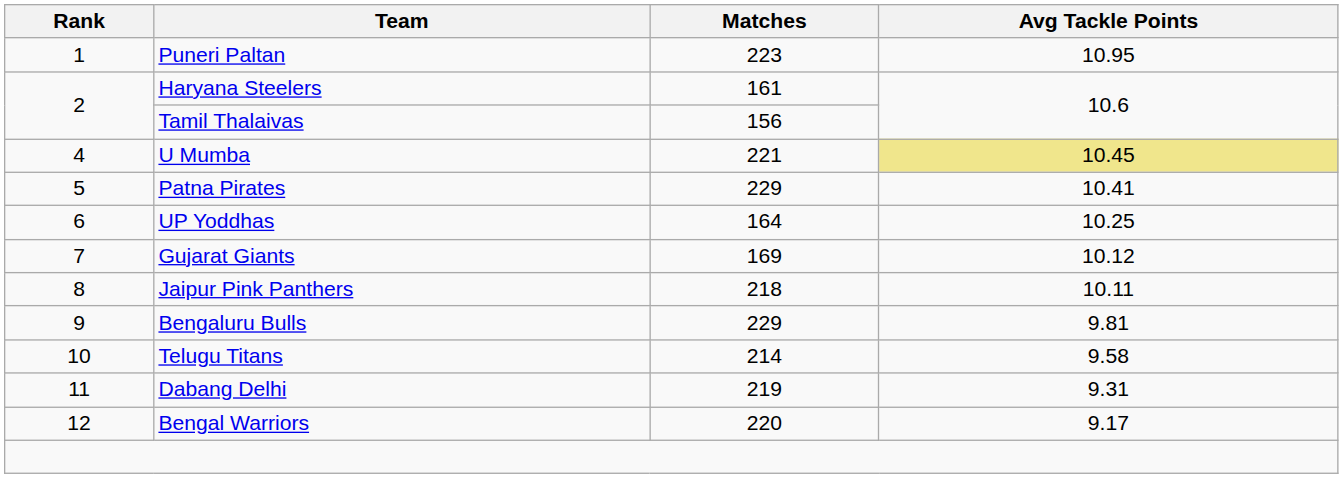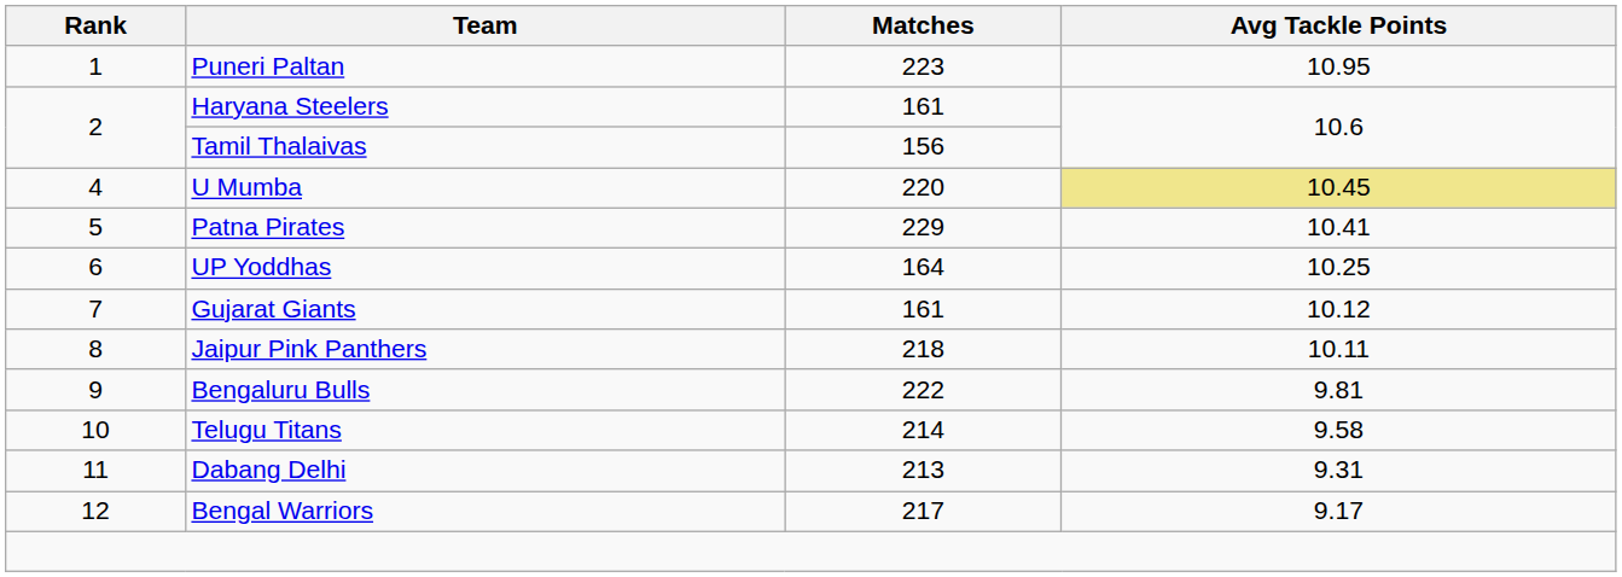U Mumba | Matches: 221 -> 220
Gujarat Giants | Matches: 169 -> 161
Bengaluru Bulls | Matches: 229 -> 222
Dabang Delhi | Matches: 219 -> 213
Bengal Warriors | Matches: 220 -> 217
